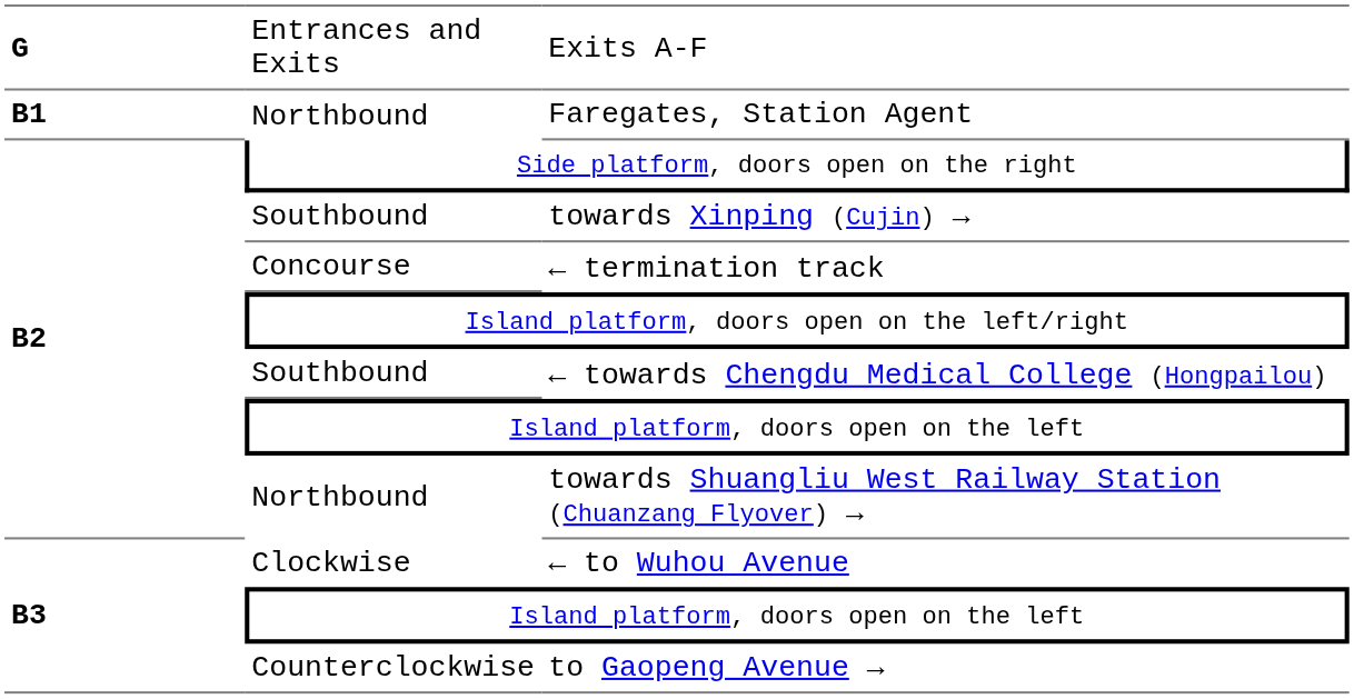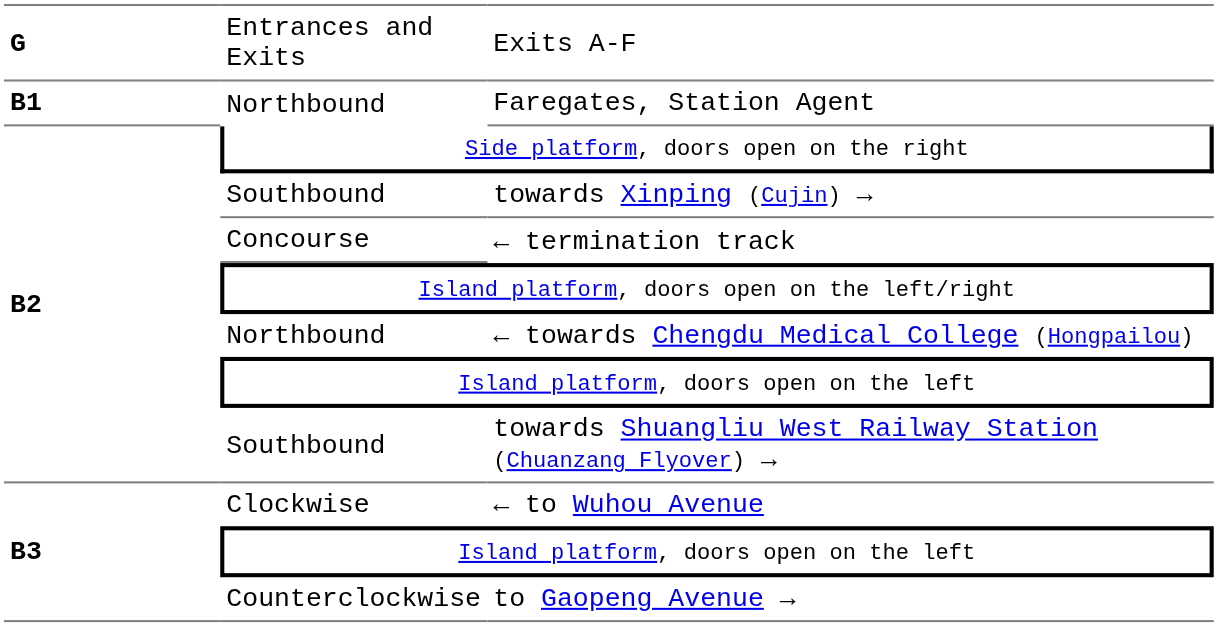← towards Chengdu Medical College (Hongpailou) | column 2: Southbound -> Northbound
towards Shuangliu West Railway Station (Chuanzang Flyover) → | column 2: Northbound -> Southbound
